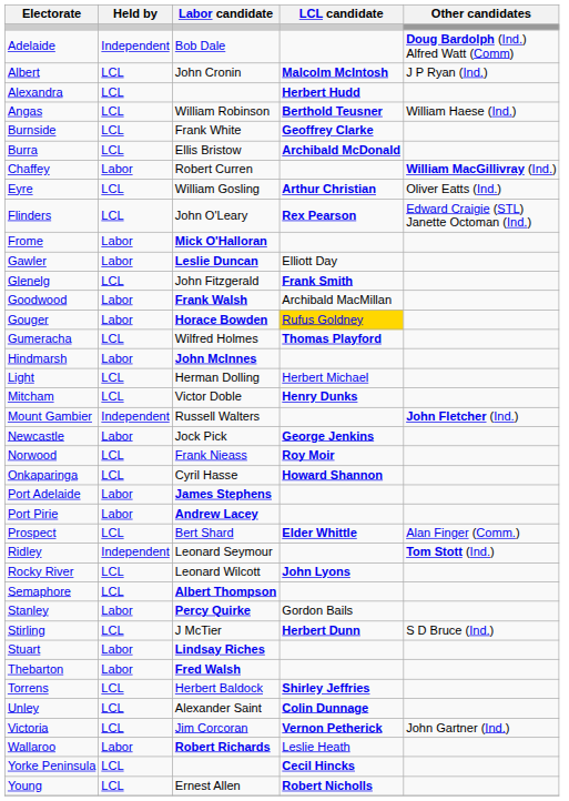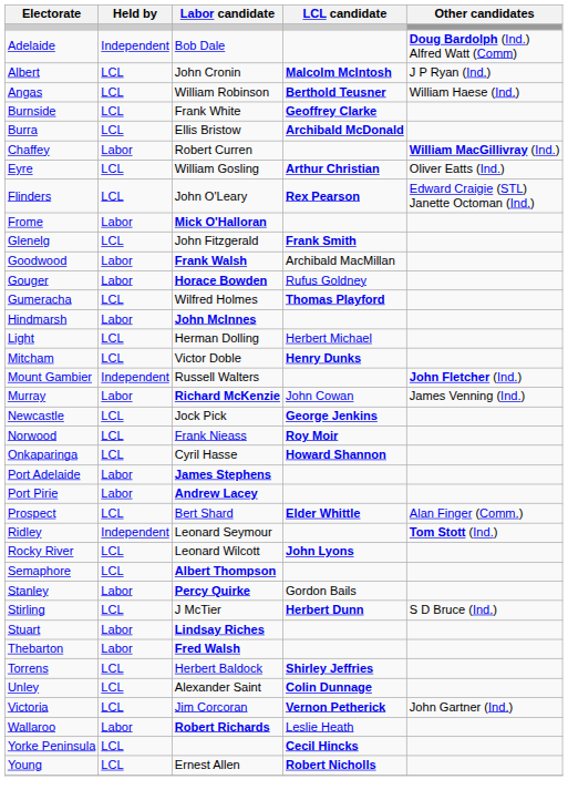- row: Alexandra | LCL | Herbert Hudd
- row: Gawler | Labor | Leslie Duncan | Elliott Day
Gouger | LCL candidate: gold background -> no background
+ row: Murray | Labor | Richard McKenzie | John Cowan | James Venning (Ind.)
Newcastle | Held by: Labor -> LCL
